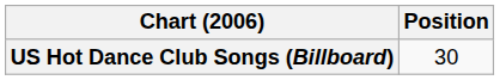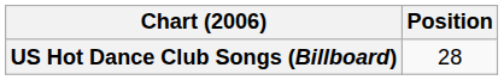US Hot Dance Club Songs (Billboard) | Position: 30 -> 28
